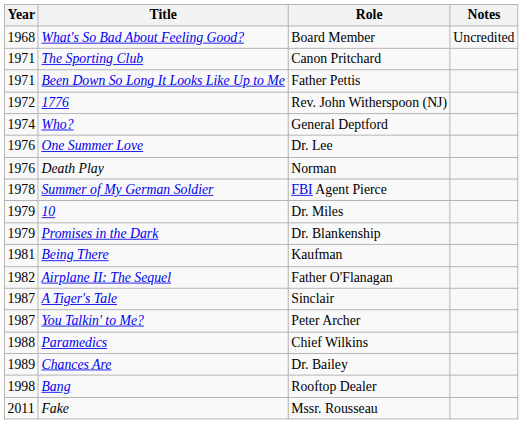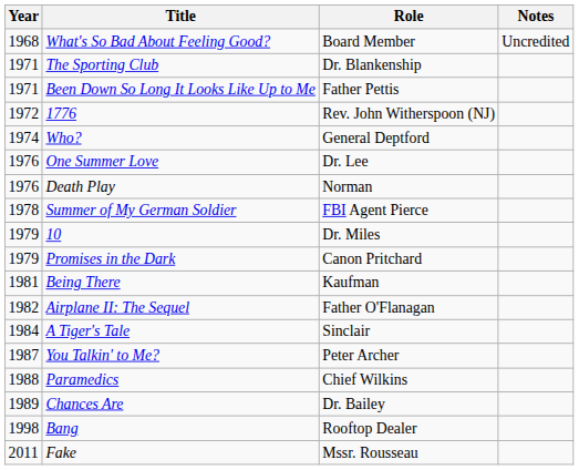The Sporting Club | Role: Canon Pritchard -> Dr. Blankenship
Promises in the Dark | Role: Dr. Blankenship -> Canon Pritchard
A Tiger's Tale | Year: 1987 -> 1984
